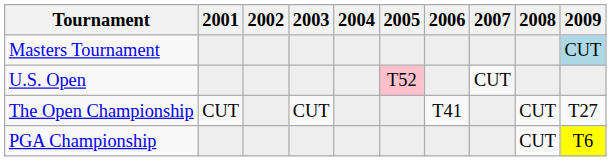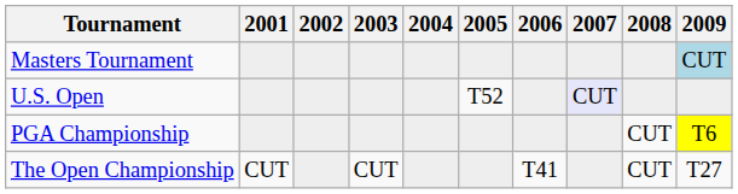U.S. Open | 2005: pink background -> no background
U.S. Open | 2007: no background -> lavender background
rows swapped: The Open Championship <-> PGA Championship
